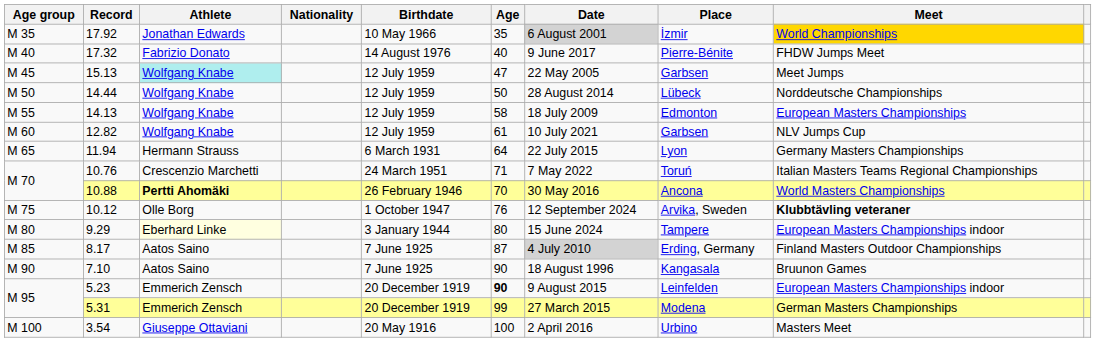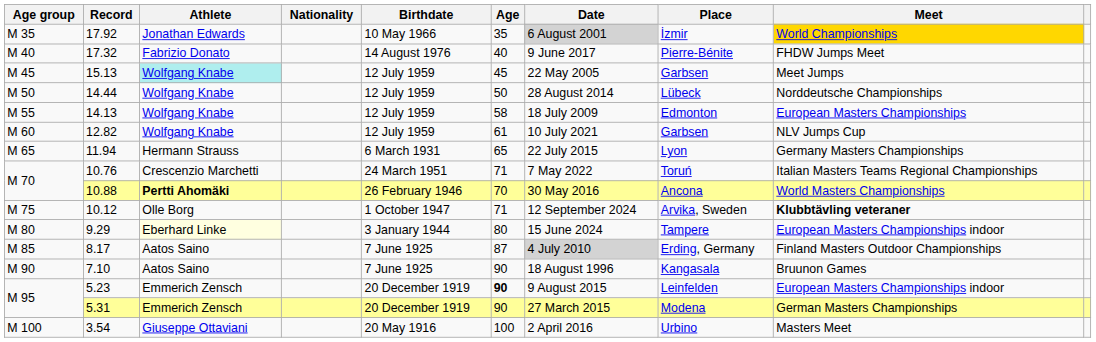15.13 | Age: 47 -> 45
11.94 | Age: 64 -> 65
10.12 | Age: 76 -> 71
5.31 | Age: 99 -> 90
